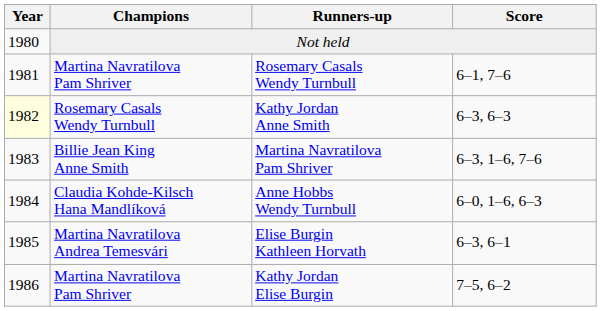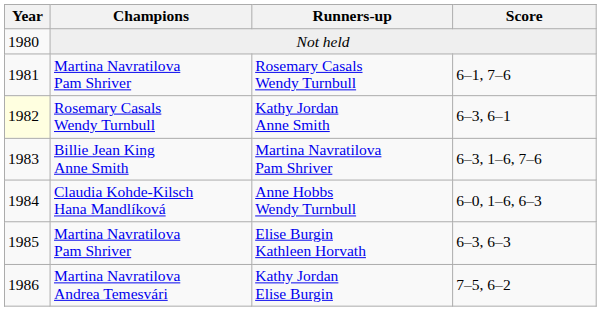Kathy Jordan Anne Smith | Score: 6–3, 6–3 -> 6–3, 6–1
Elise Burgin Kathleen Horvath | Champions: Martina Navratilova Andrea Temesvári -> Martina Navratilova Pam Shriver
Elise Burgin Kathleen Horvath | Score: 6–3, 6–1 -> 6–3, 6–3
Kathy Jordan Elise Burgin | Champions: Martina Navratilova Pam Shriver -> Martina Navratilova Andrea Temesvári
